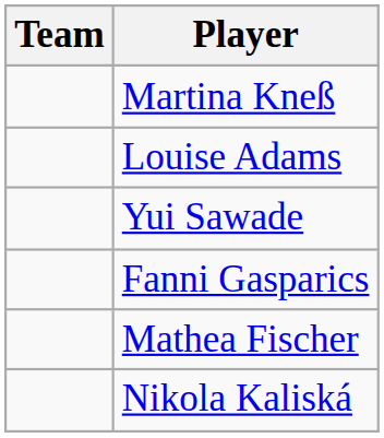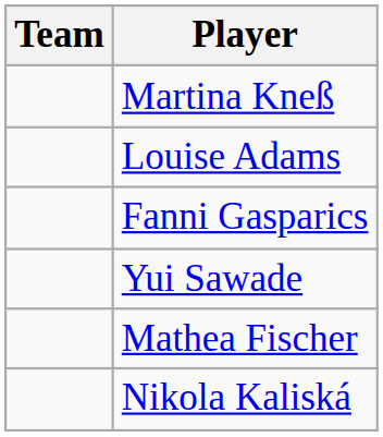rows swapped: Fanni Gasparics <-> Yui Sawade
